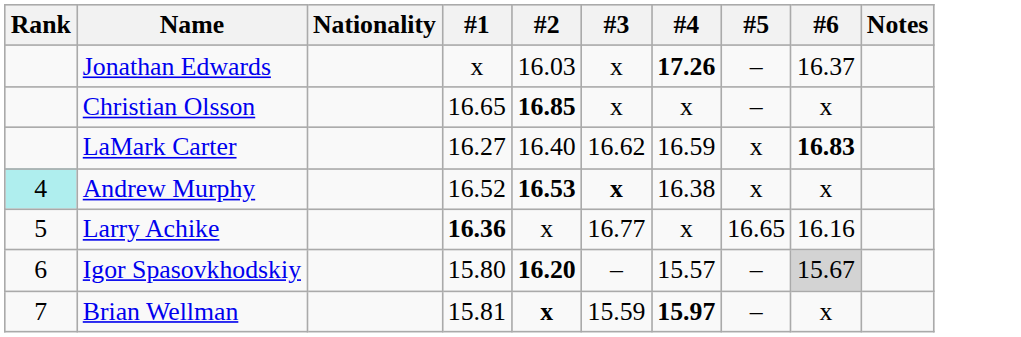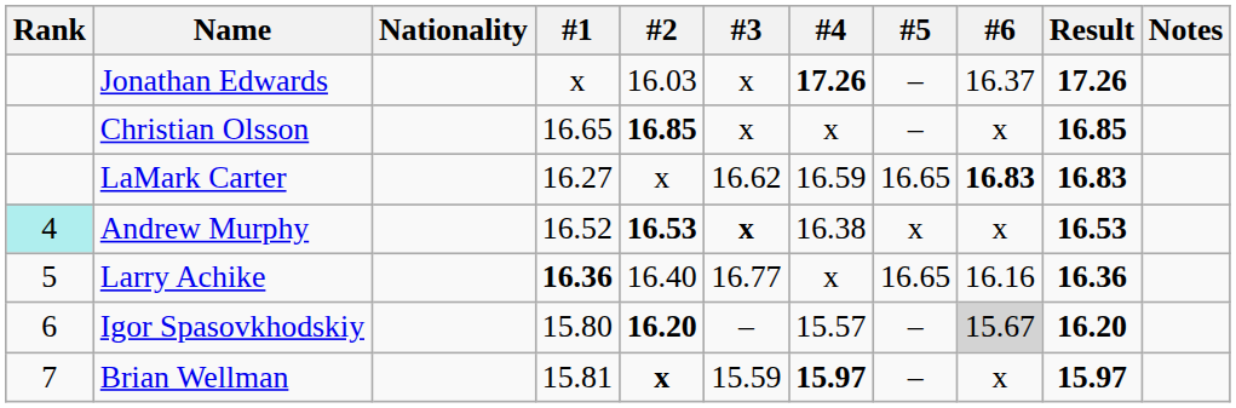+ column: Result | 17.26 | 16.85 | 16.83 | 16.53 | 16.36 | 16.20 | 15.97
LaMark Carter | #2: 16.40 -> x
LaMark Carter | #5: x -> 16.65
Larry Achike | #2: x -> 16.40
